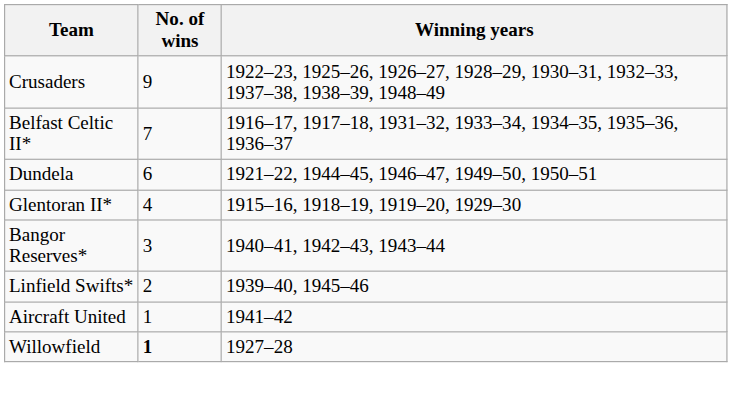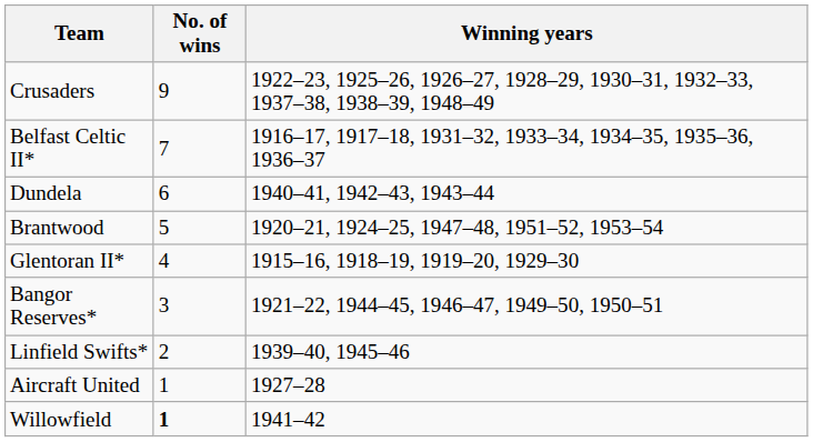Dundela | Winning years: 1921–22, 1944–45, 1946–47, 1949–50, 1950–51 -> 1940–41, 1942–43, 1943–44
+ row: Brantwood | 5 | 1920–21, 1924–25, 1947–48, 1951–52, 1953–54
Bangor Reserves* | Winning years: 1940–41, 1942–43, 1943–44 -> 1921–22, 1944–45, 1946–47, 1949–50, 1950–51
Aircraft United | Winning years: 1941–42 -> 1927–28
Willowfield | Winning years: 1927–28 -> 1941–42
